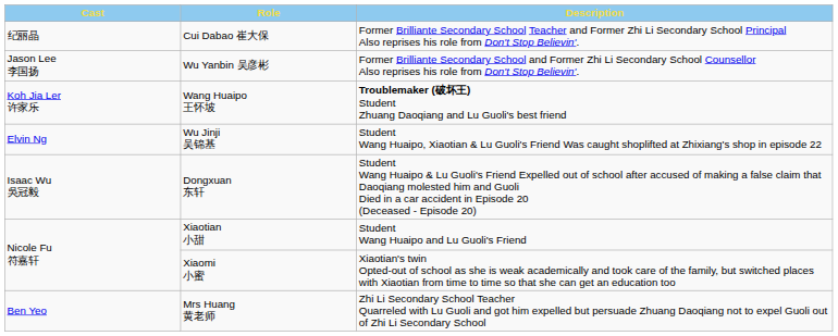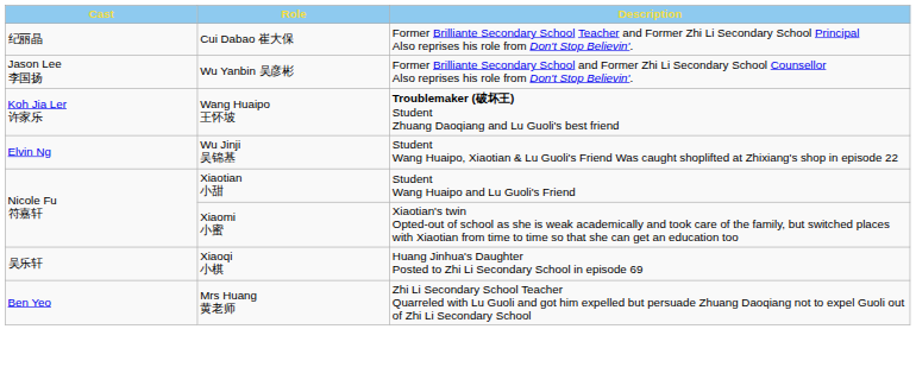- row: Isaac Wu 吳冠毅 | Dongxuan 东轩 | Student Wang Huaipo & Lu Guoli's Friend Expelled out of school after accused of making a false claim that Daoqiang molested him and Guoli Died in a car accident in Episode 20 (Deceased - Episode 20)
+ row: 吴乐轩 | Xiaoqi 小棋 | Huang Jinhua's Daughter Posted to Zhi Li Secondary School in episode 69
